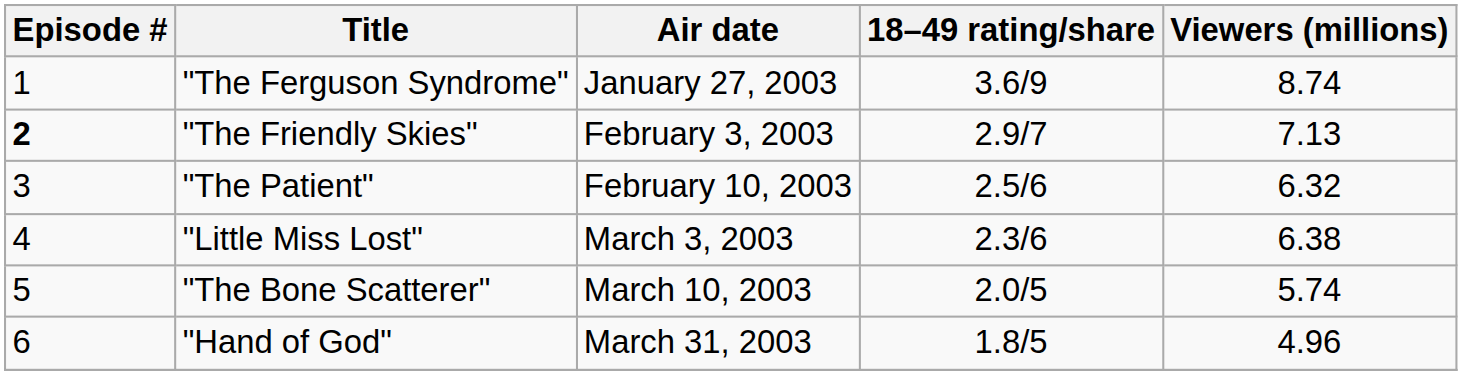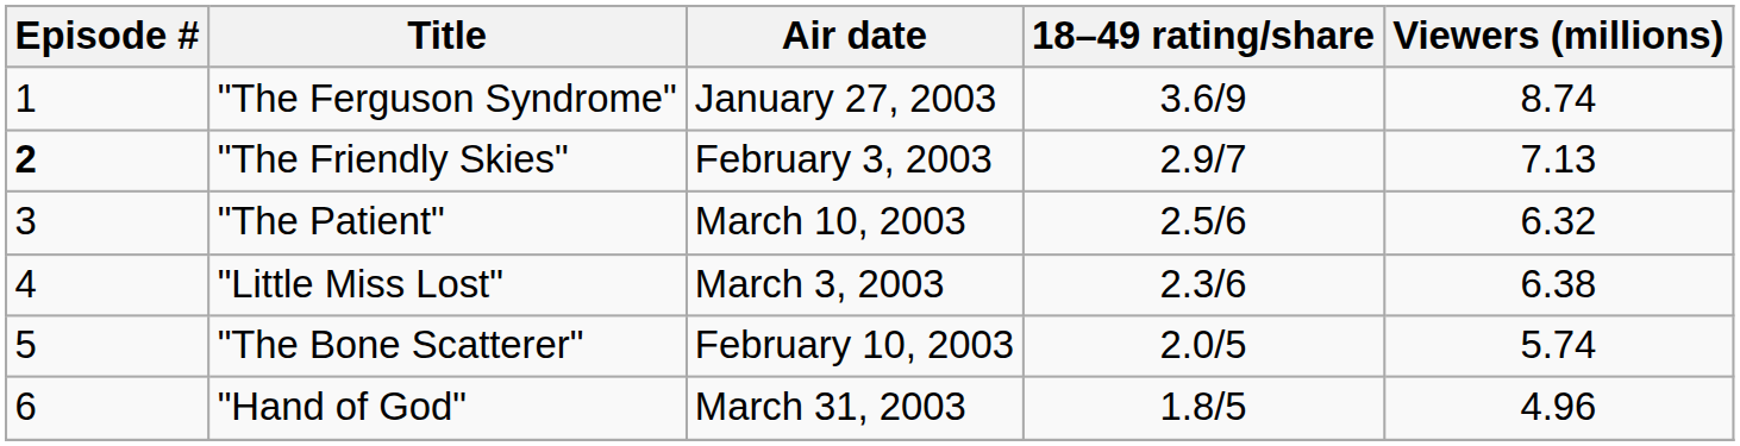"The Patient" | Air date: February 10, 2003 -> March 10, 2003
"The Bone Scatterer" | Air date: March 10, 2003 -> February 10, 2003
